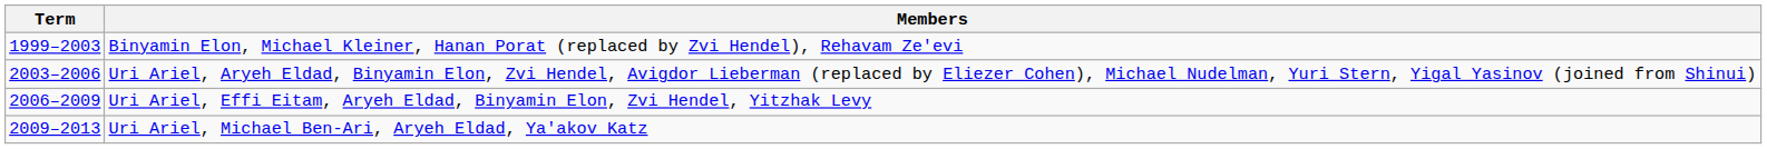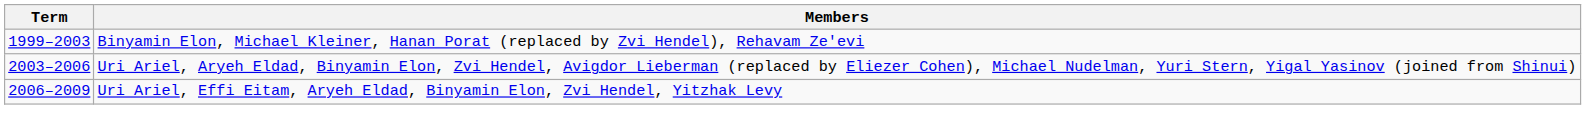- row: 2009–2013 | Uri Ariel, Michael Ben-Ari, Aryeh Eldad, Ya'akov Katz
